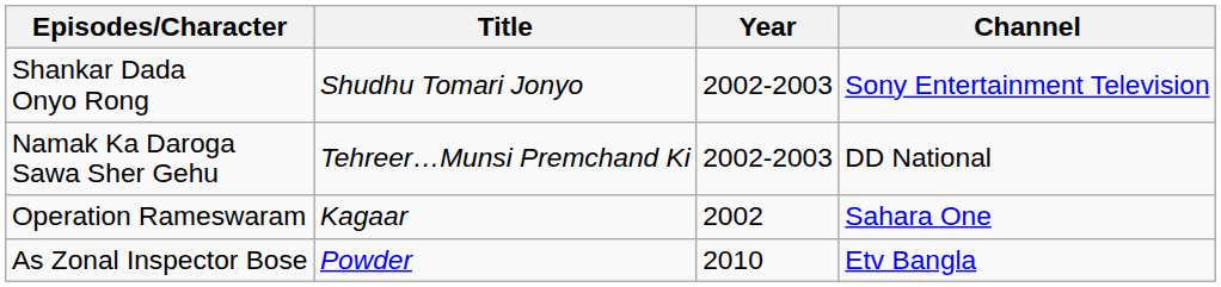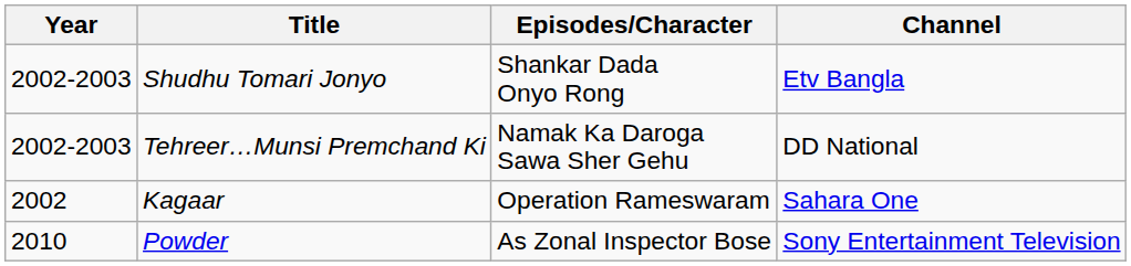columns swapped: Year <-> Episodes/Character
Shudhu Tomari Jonyo | Channel: Sony Entertainment Television -> Etv Bangla
Powder | Channel: Etv Bangla -> Sony Entertainment Television
